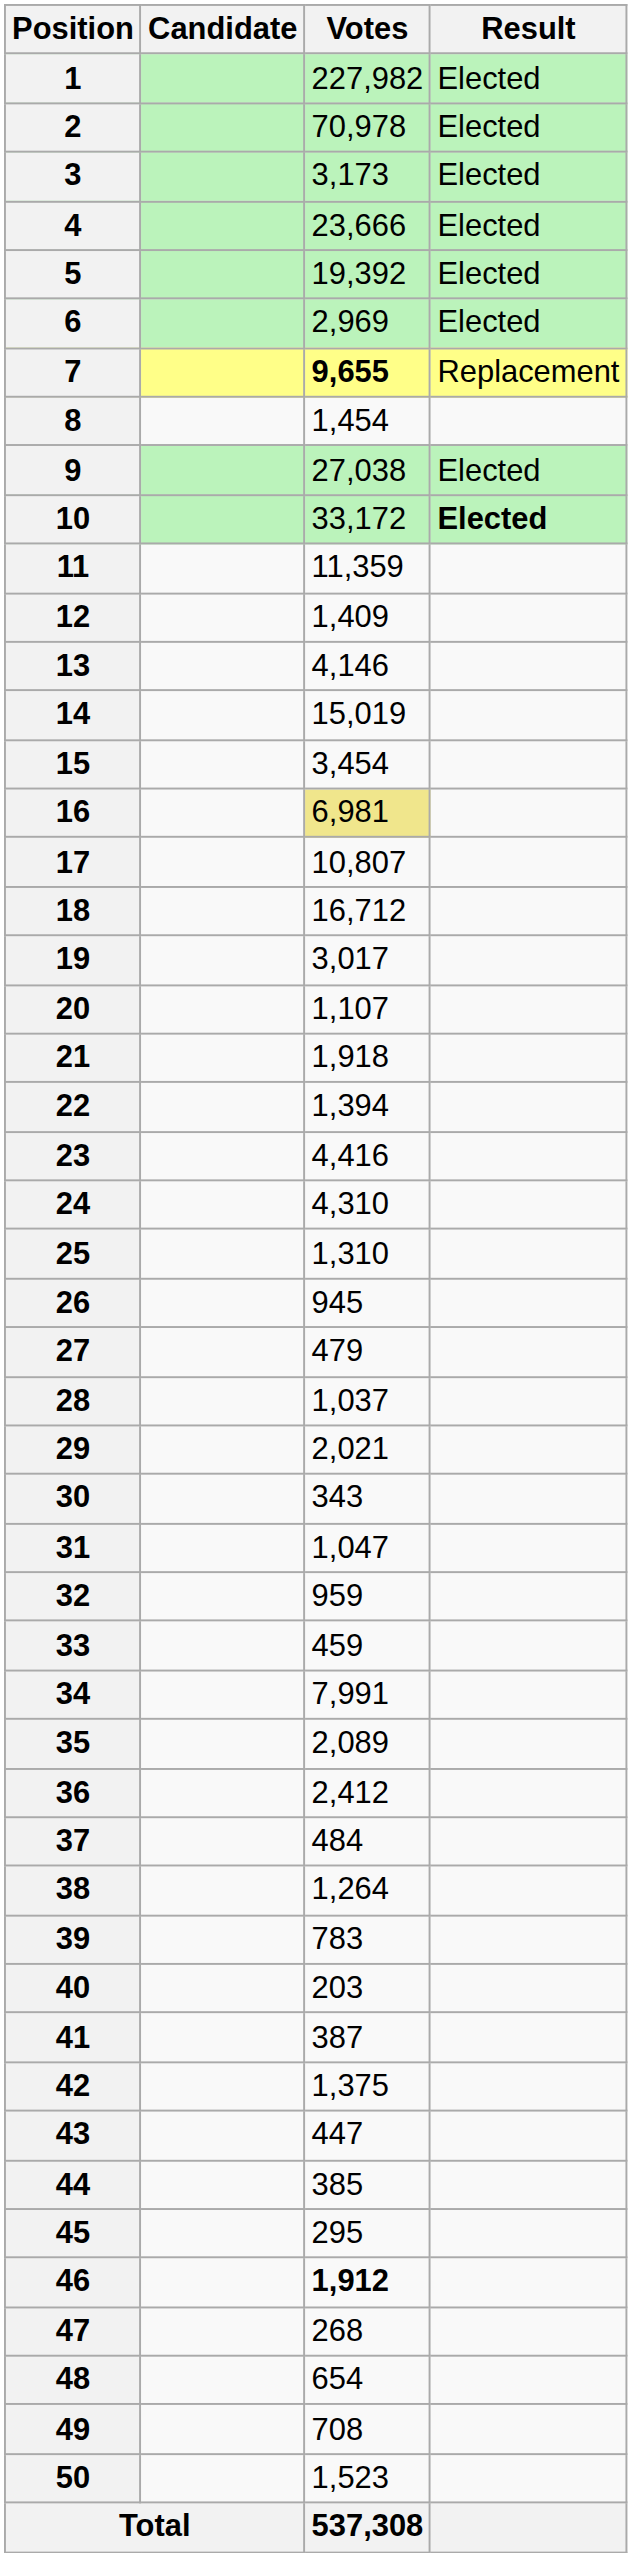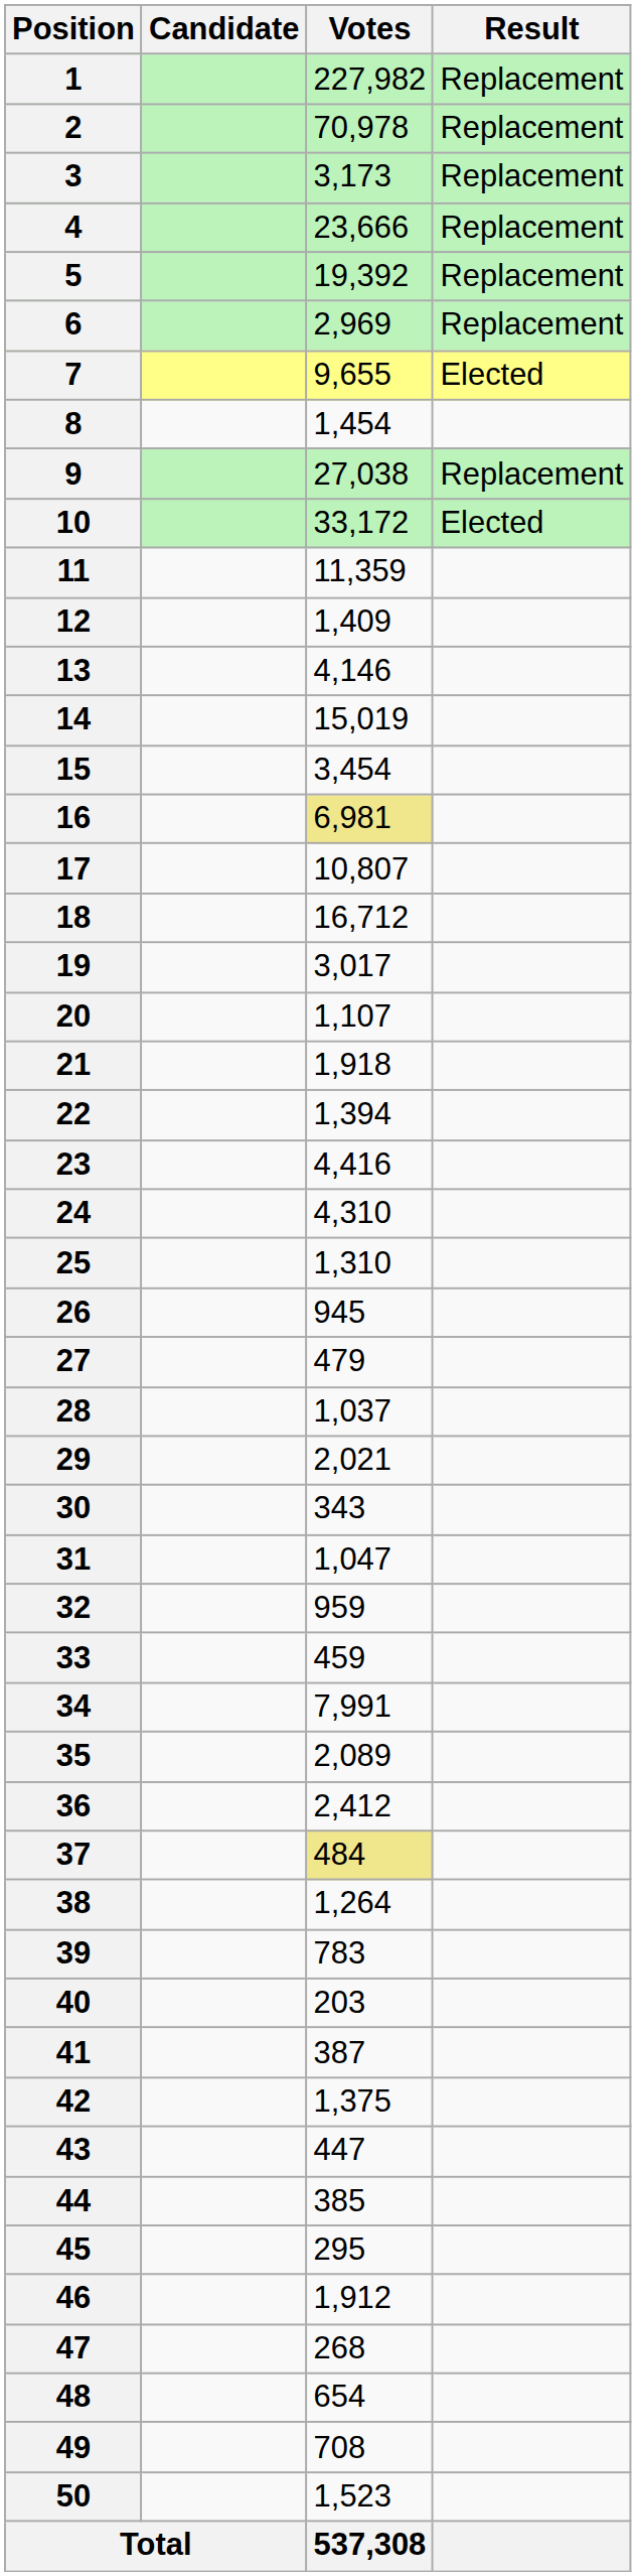1 | Result: Elected -> Replacement
2 | Result: Elected -> Replacement
3 | Result: Elected -> Replacement
4 | Result: Elected -> Replacement
5 | Result: Elected -> Replacement
6 | Result: Elected -> Replacement
7 | Votes: bold -> normal
7 | Result: Replacement -> Elected
9 | Result: Elected -> Replacement
10 | Result: bold -> normal
37 | Votes: no background -> khaki background
46 | Votes: bold -> normal
